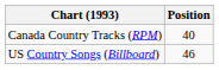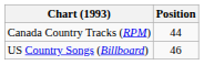Canada Country Tracks (RPM) | Position: 40 -> 44
